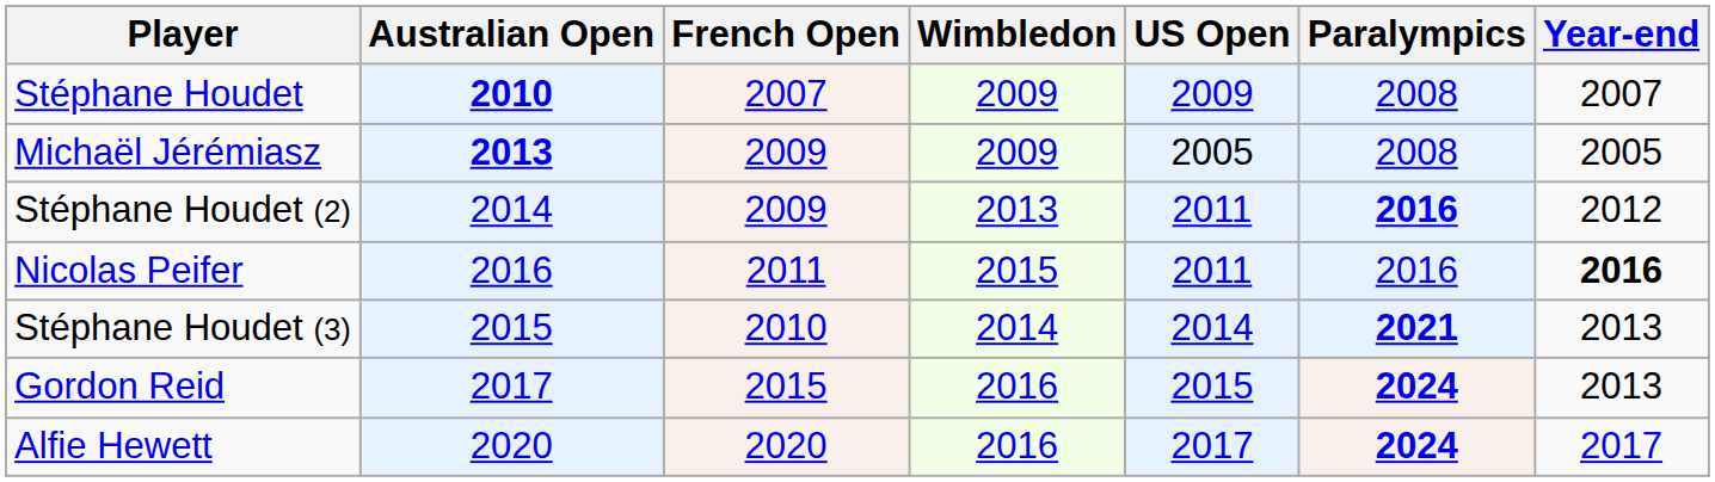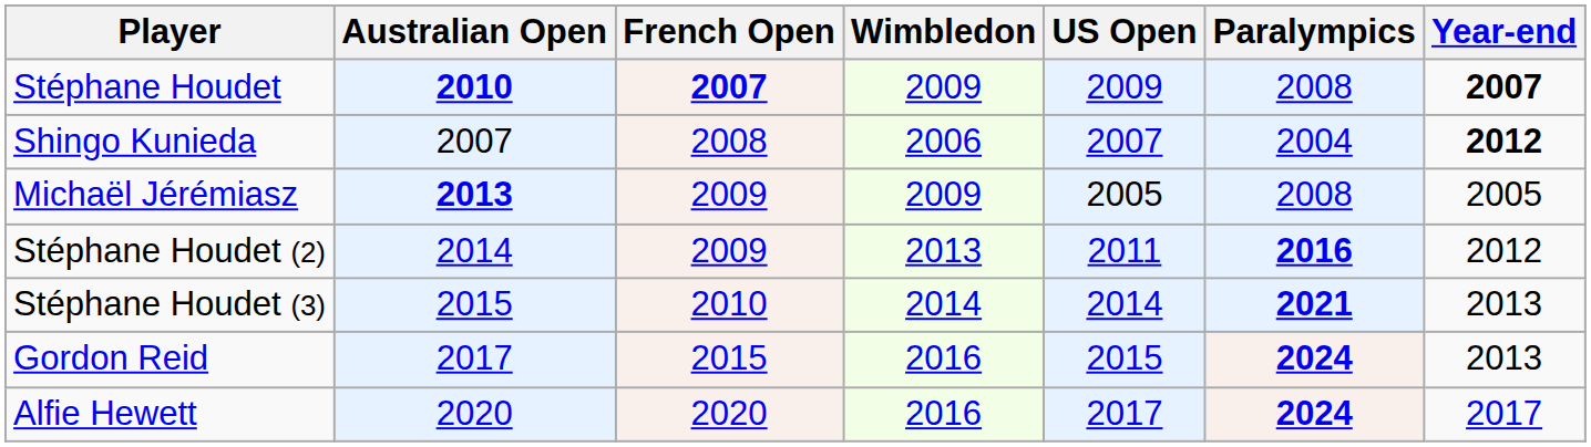Stéphane Houdet | French Open: normal -> bold
Stéphane Houdet | Year-end: normal -> bold
+ row: Shingo Kunieda | 2007 | 2008 | 2006 | 2007 | 2004 | 2012
- row: Nicolas Peifer | 2016 | 2011 | 2015 | 2011 | 2016 | 2016
